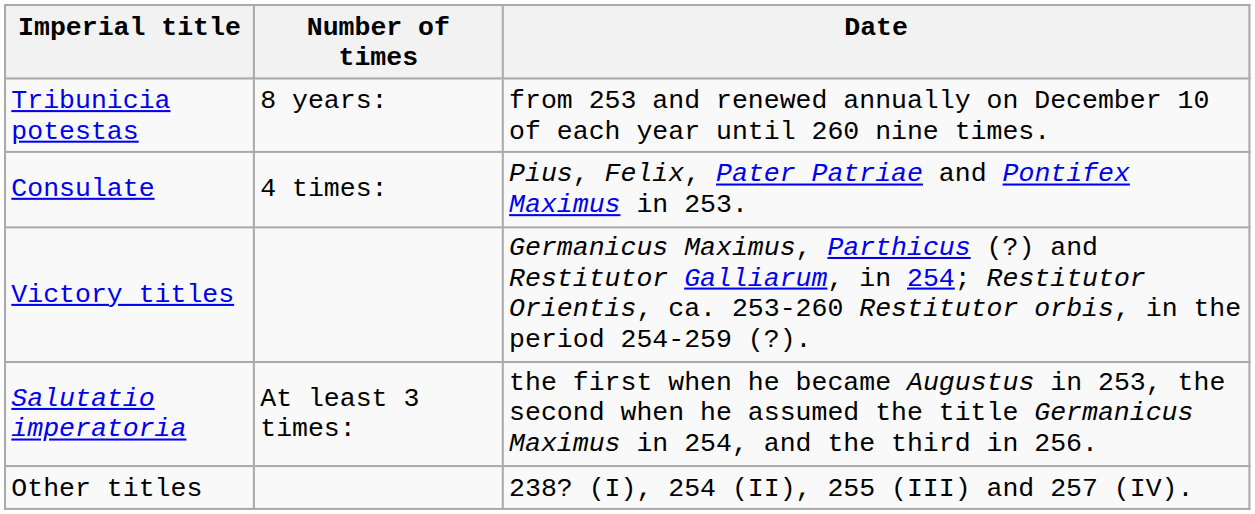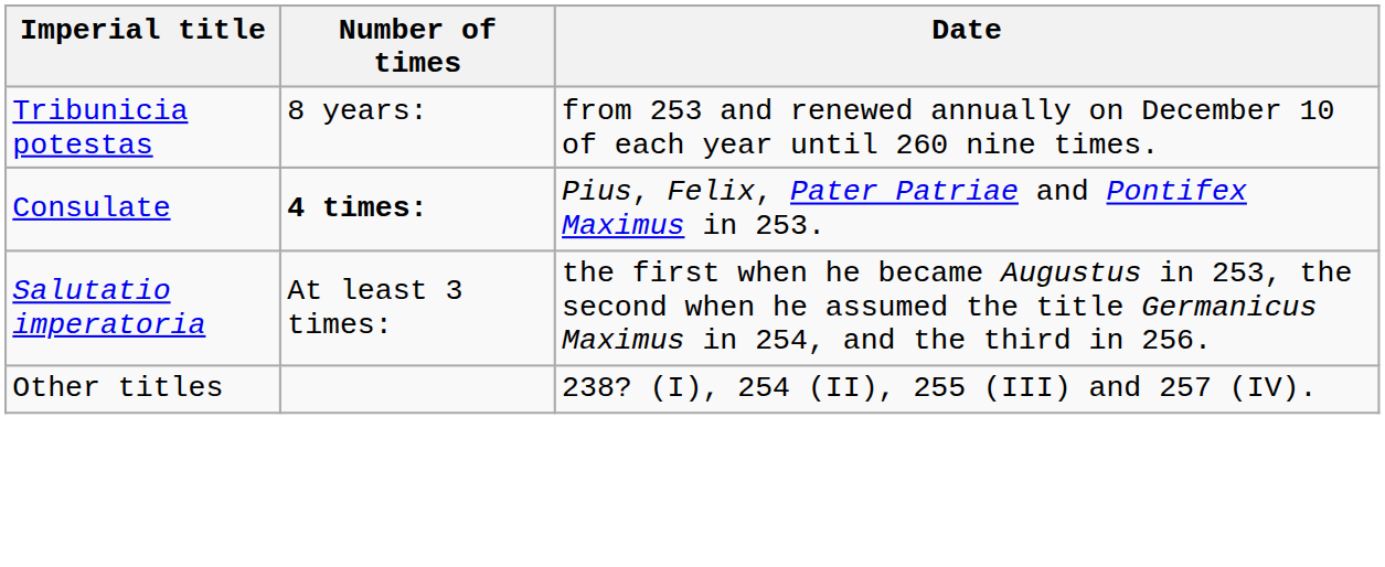Consulate | Number of times: normal -> bold
- row: Victory titles | Germanicus Maximus, Parthicus (?) and Restitutor Galliarum, in 254; Restitutor Orientis, ca. 253-260 Restitutor orbis, in the period 254-259 (?).
